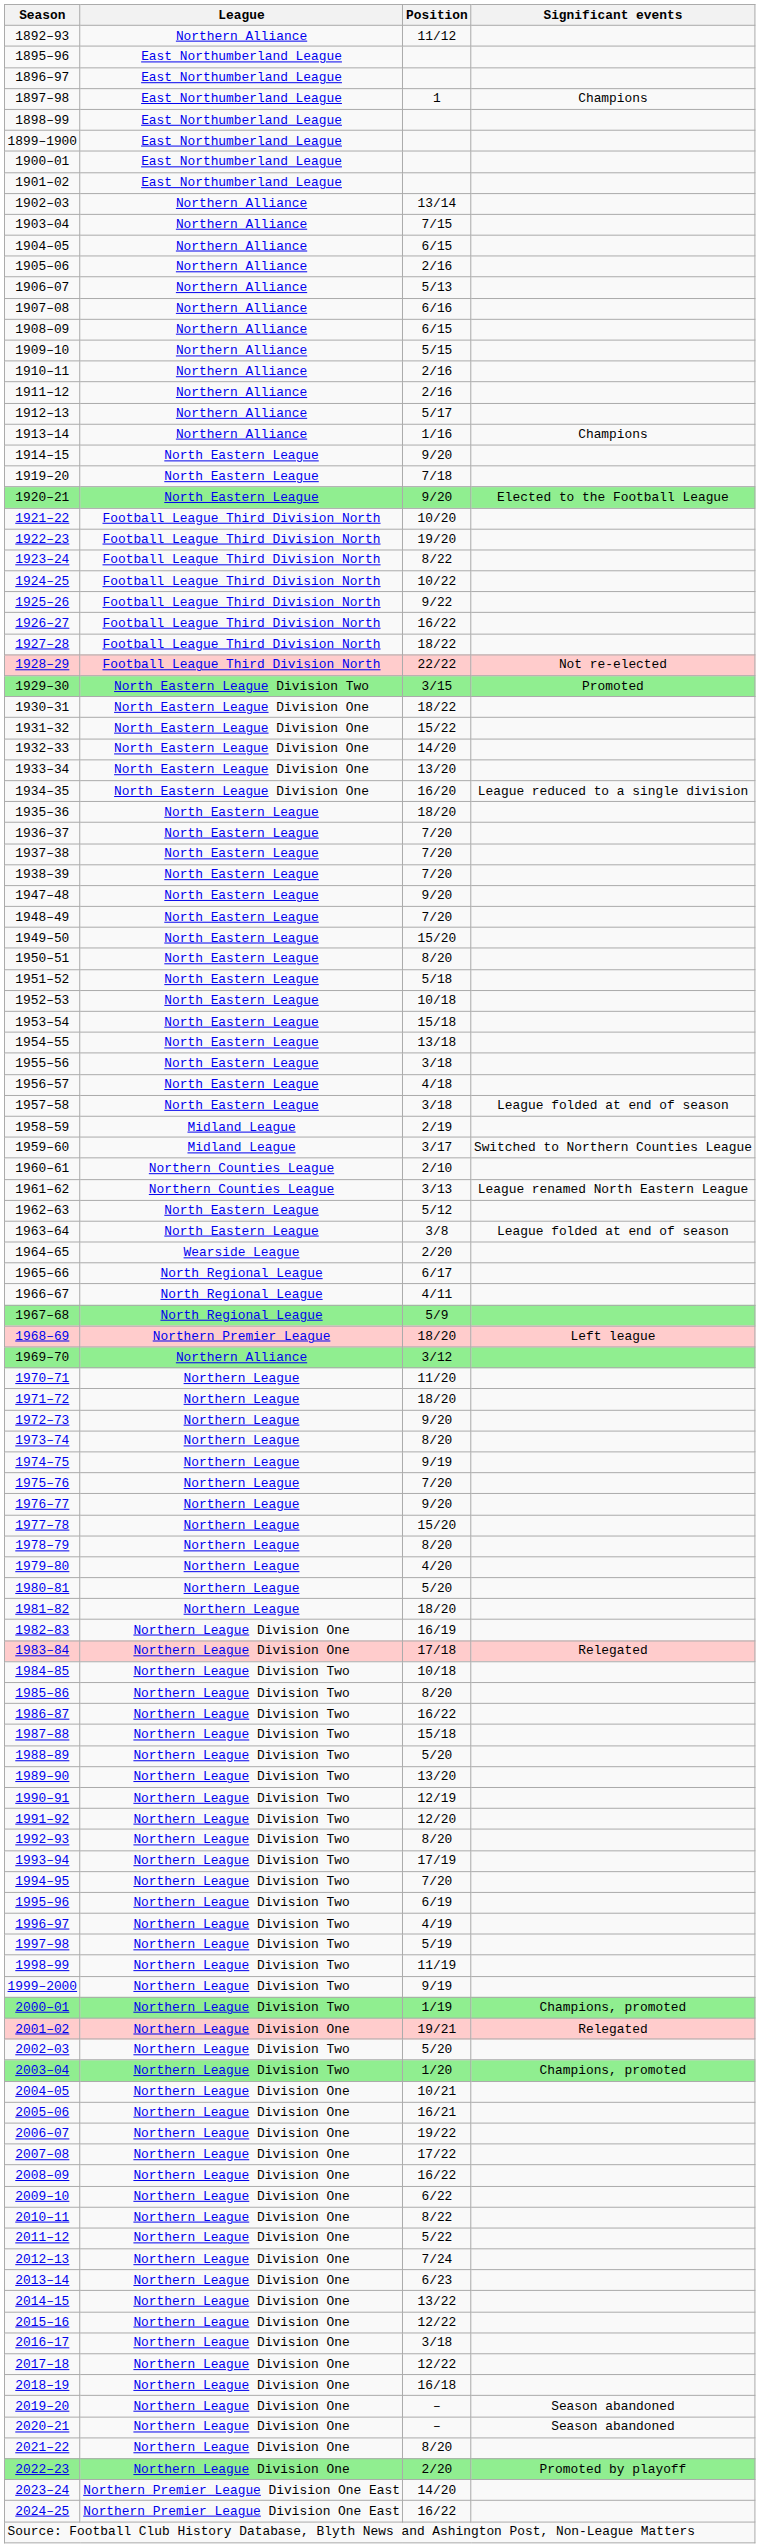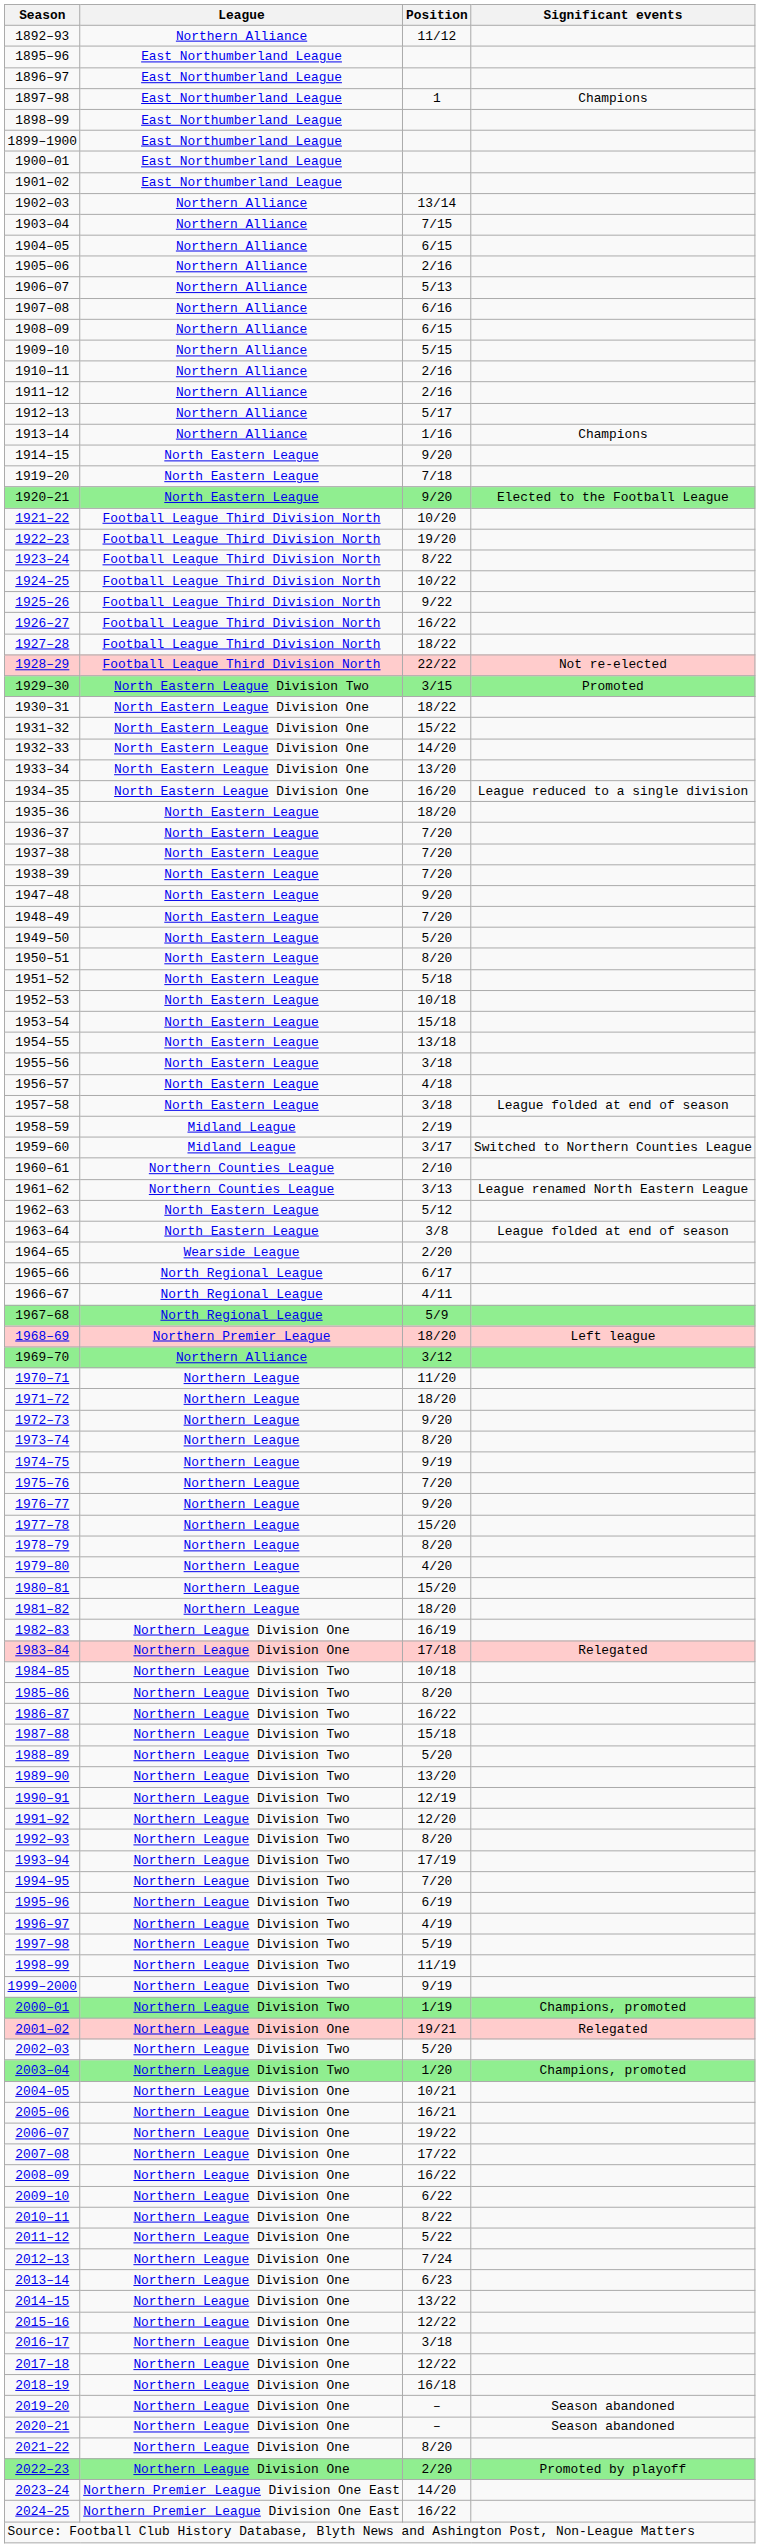1949–50 | Position: 15/20 -> 5/20
1980–81 | Position: 5/20 -> 15/20
